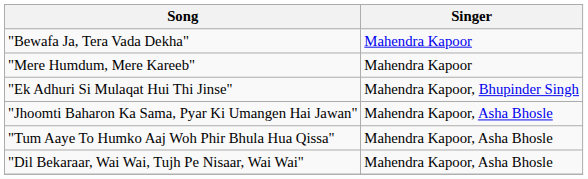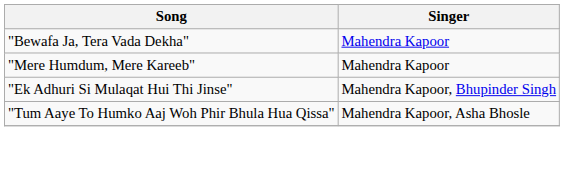- row: "Jhoomti Baharon Ka Sama, Pyar Ki Umangen Hai Jawan" | Mahendra Kapoor, Asha Bhosle
- row: "Dil Bekaraar, Wai Wai, Tujh Pe Nisaar, Wai Wai" | Mahendra Kapoor, Asha Bhosle
